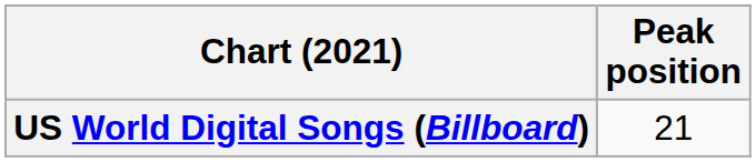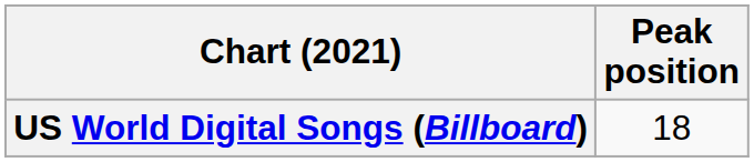US World Digital Songs (Billboard) | Peak position: 21 -> 18
